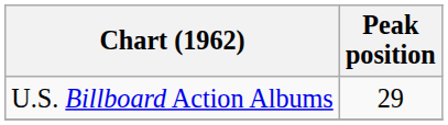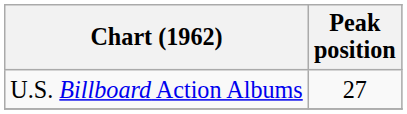U.S. Billboard Action Albums | Peak position: 29 -> 27
